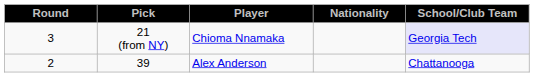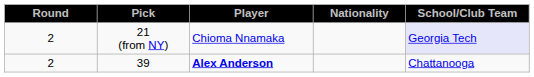21 (from NY) | Round: 3 -> 2
39 | Player: normal -> bold
